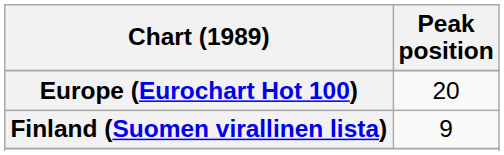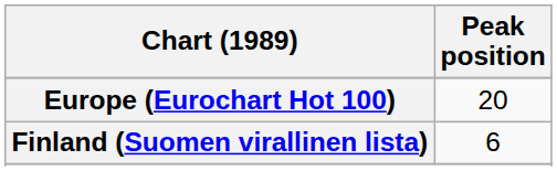Finland (Suomen virallinen lista) | Peak position: 9 -> 6
